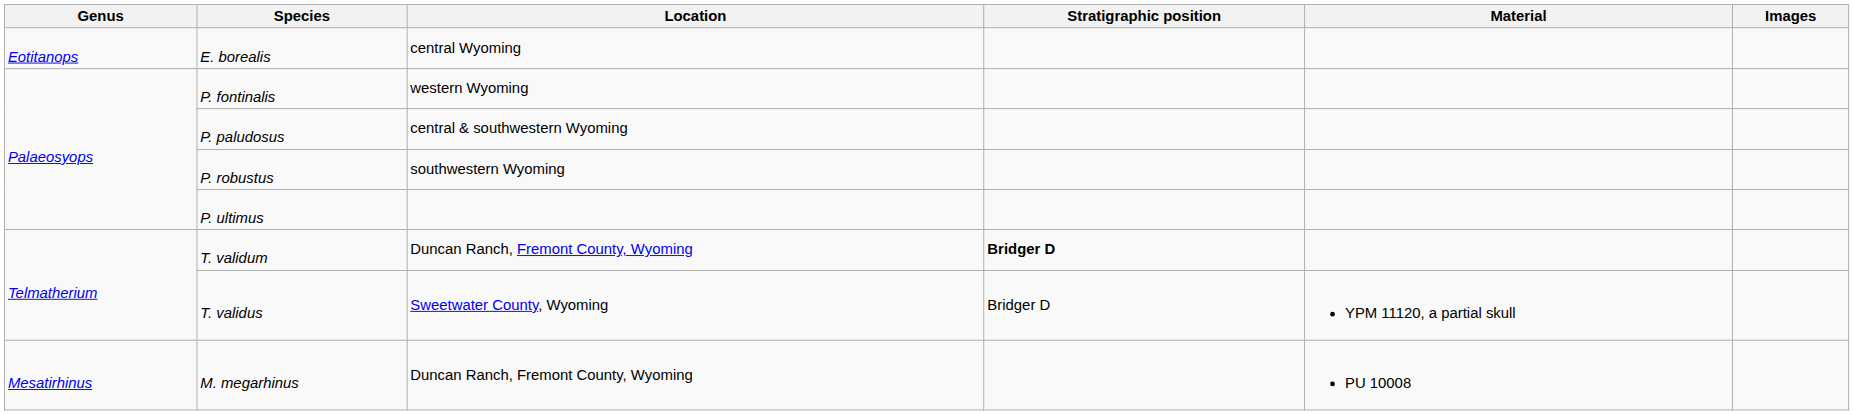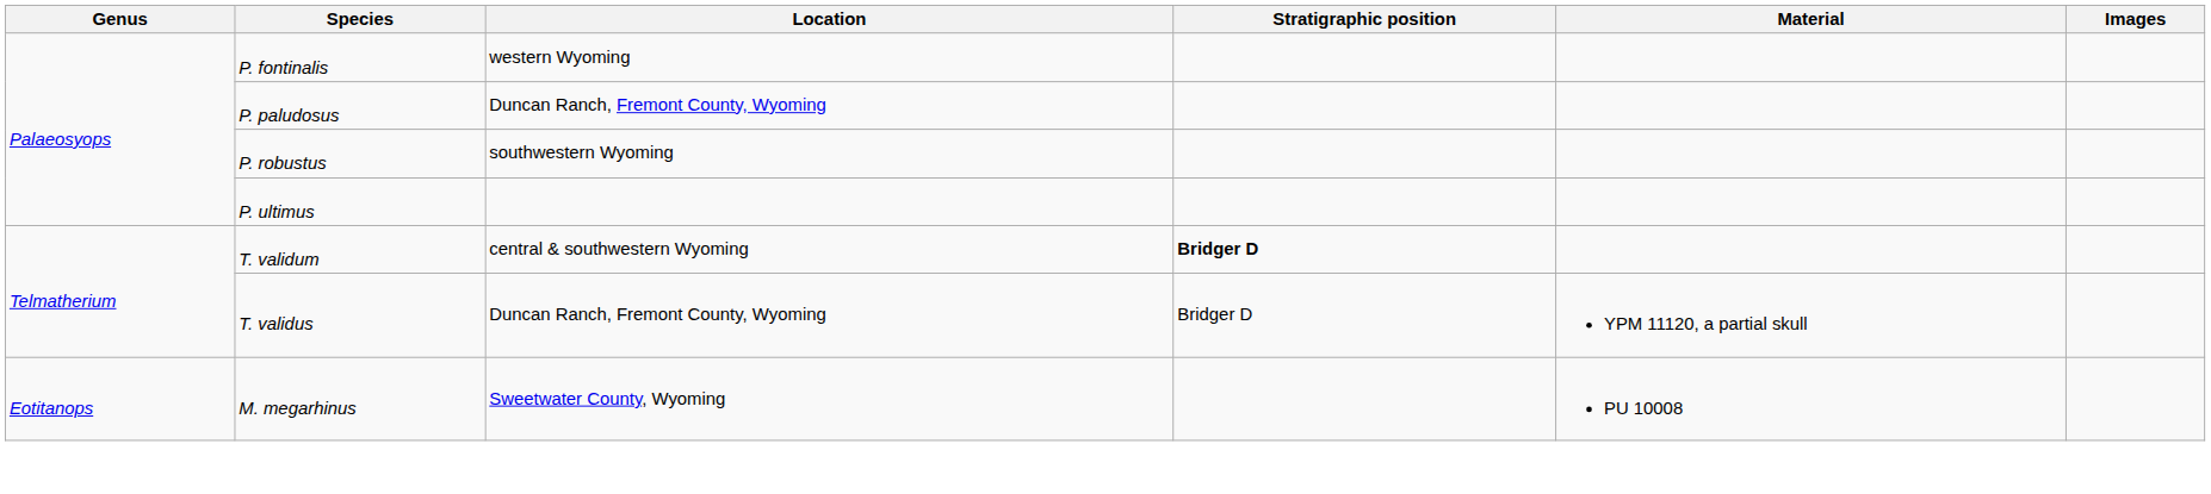- row: Eotitanops | E. borealis | central Wyoming
P. paludosus | Location: central & southwestern Wyoming -> Duncan Ranch, Fremont County, Wyoming
T. validum | Location: Duncan Ranch, Fremont County, Wyoming -> central & southwestern Wyoming
T. validus | Location: Sweetwater County, Wyoming -> Duncan Ranch, Fremont County, Wyoming
M. megarhinus | Genus: Mesatirhinus -> Eotitanops
M. megarhinus | Location: Duncan Ranch, Fremont County, Wyoming -> Sweetwater County, Wyoming
